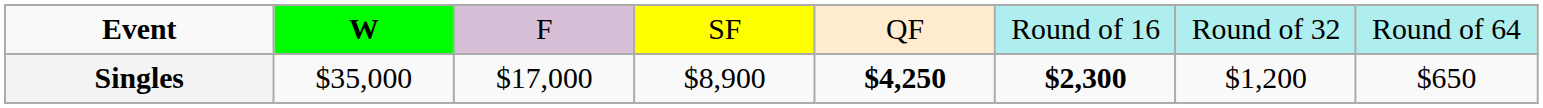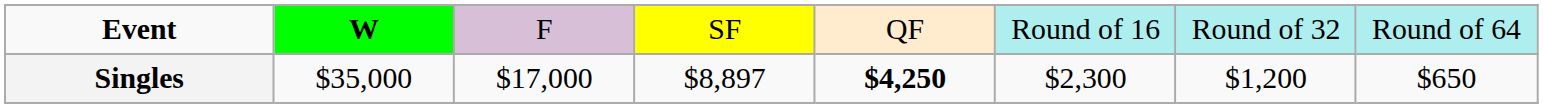Singles | column 4: $8,900 -> $8,897
Singles | column 6: bold -> normal
